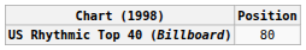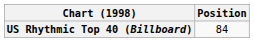US Rhythmic Top 40 (Billboard) | Position: 80 -> 84
